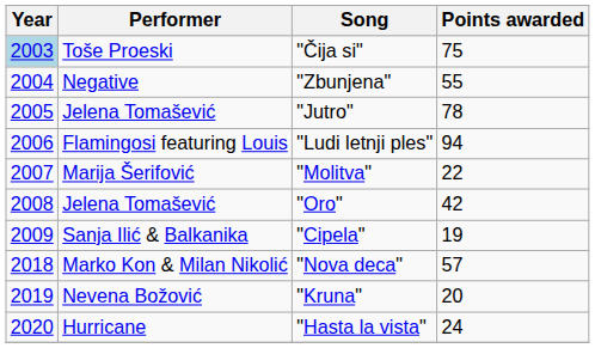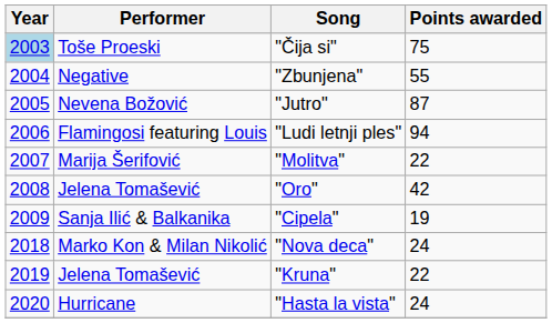"Jutro" | Performer: Jelena Tomašević -> Nevena Božović
"Jutro" | Points awarded: 78 -> 87
"Nova deca" | Points awarded: 57 -> 24
"Kruna" | Performer: Nevena Božović -> Jelena Tomašević
"Kruna" | Points awarded: 20 -> 22
